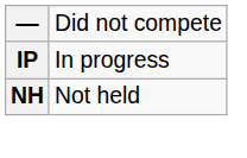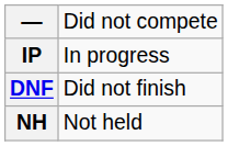+ row: DNF | Did not finish
